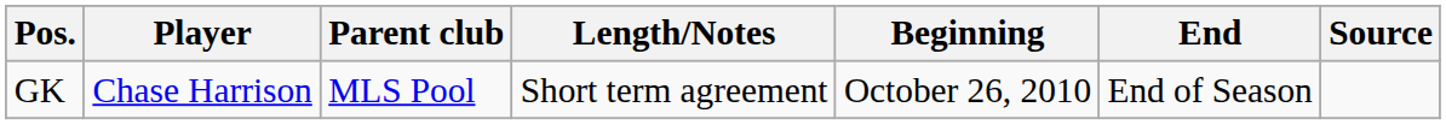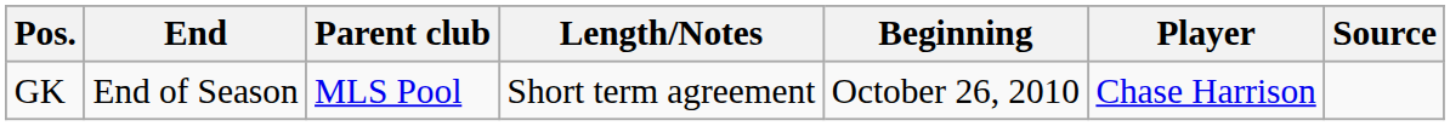columns swapped: Player <-> End
